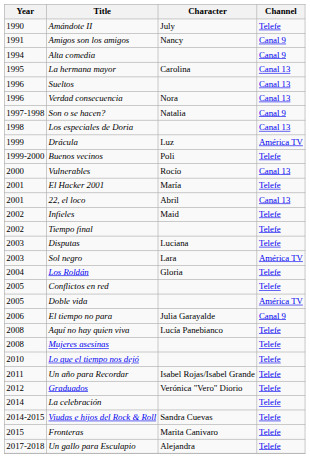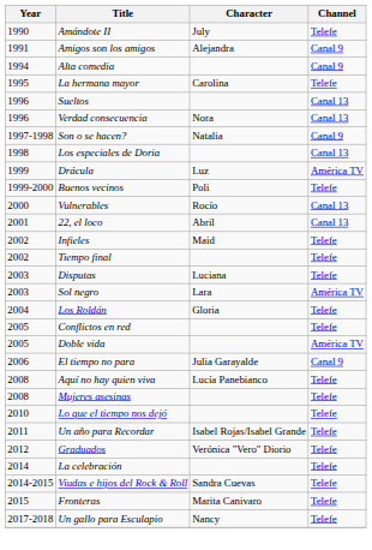Amigos son los amigos | Character: Nancy -> Alejandra
La hermana mayor | Channel: Canal 13 -> Telefe
- row: 2001 | El Hacker 2001 | María | Telefe
Un gallo para Esculapio | Character: Alejandra -> Nancy
